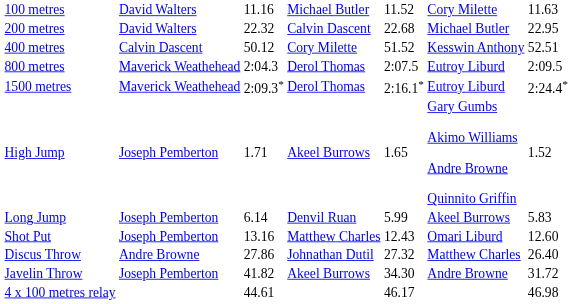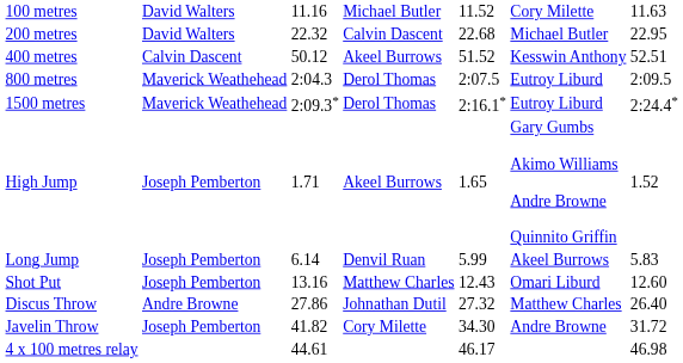400 metres | column 4: Cory Milette -> Akeel Burrows
Javelin Throw | column 4: Akeel Burrows -> Cory Milette
